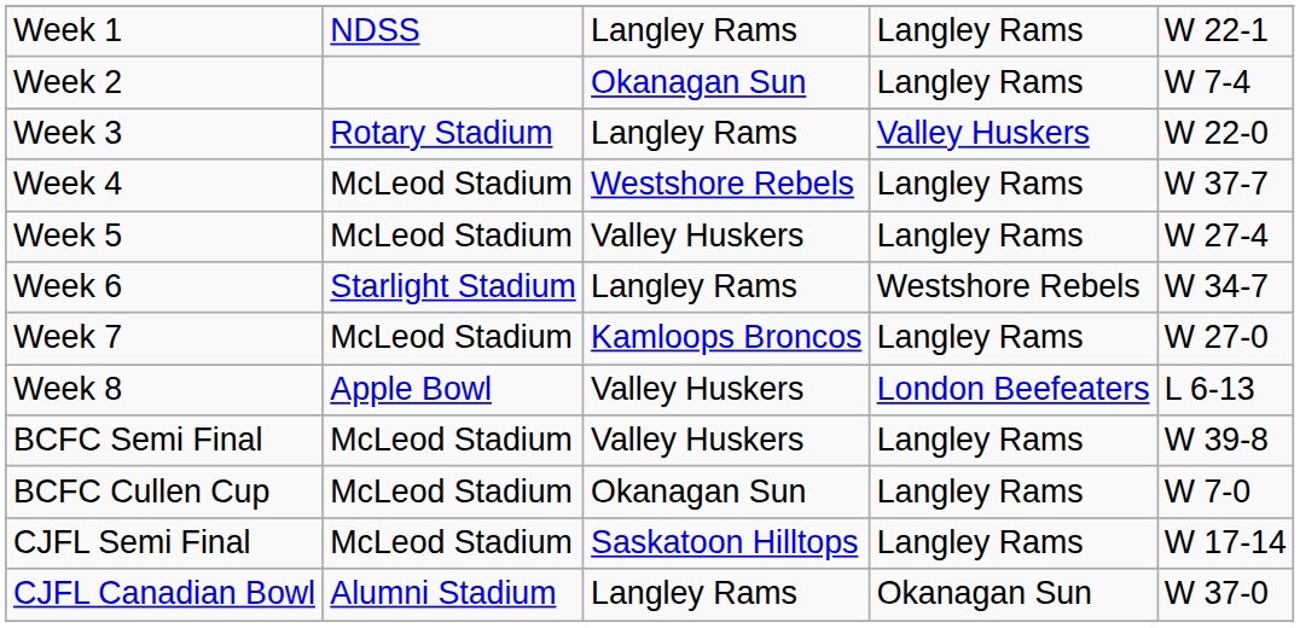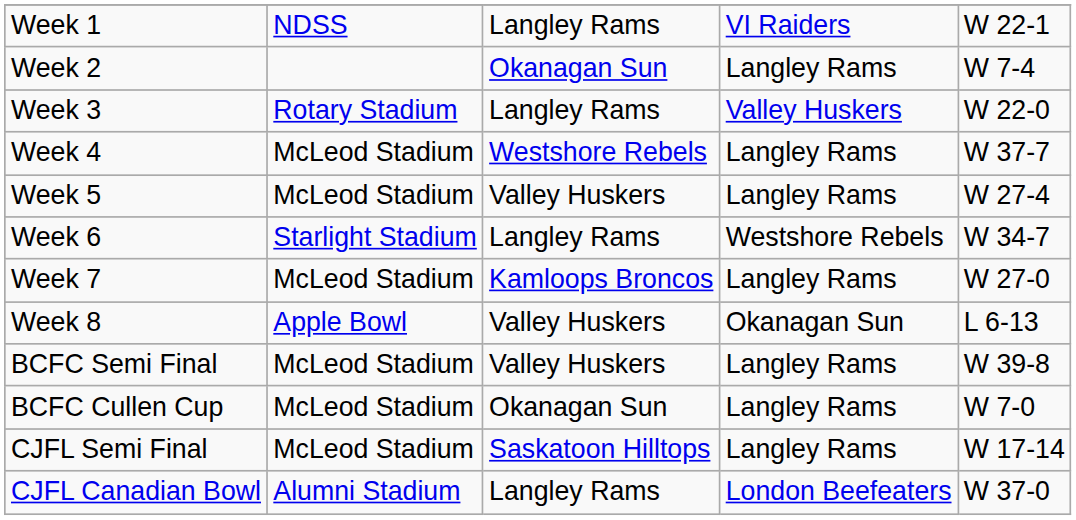Week 1 | column 4: Langley Rams -> VI Raiders
Week 8 | column 4: London Beefeaters -> Okanagan Sun
CJFL Canadian Bowl | column 4: Okanagan Sun -> London Beefeaters
